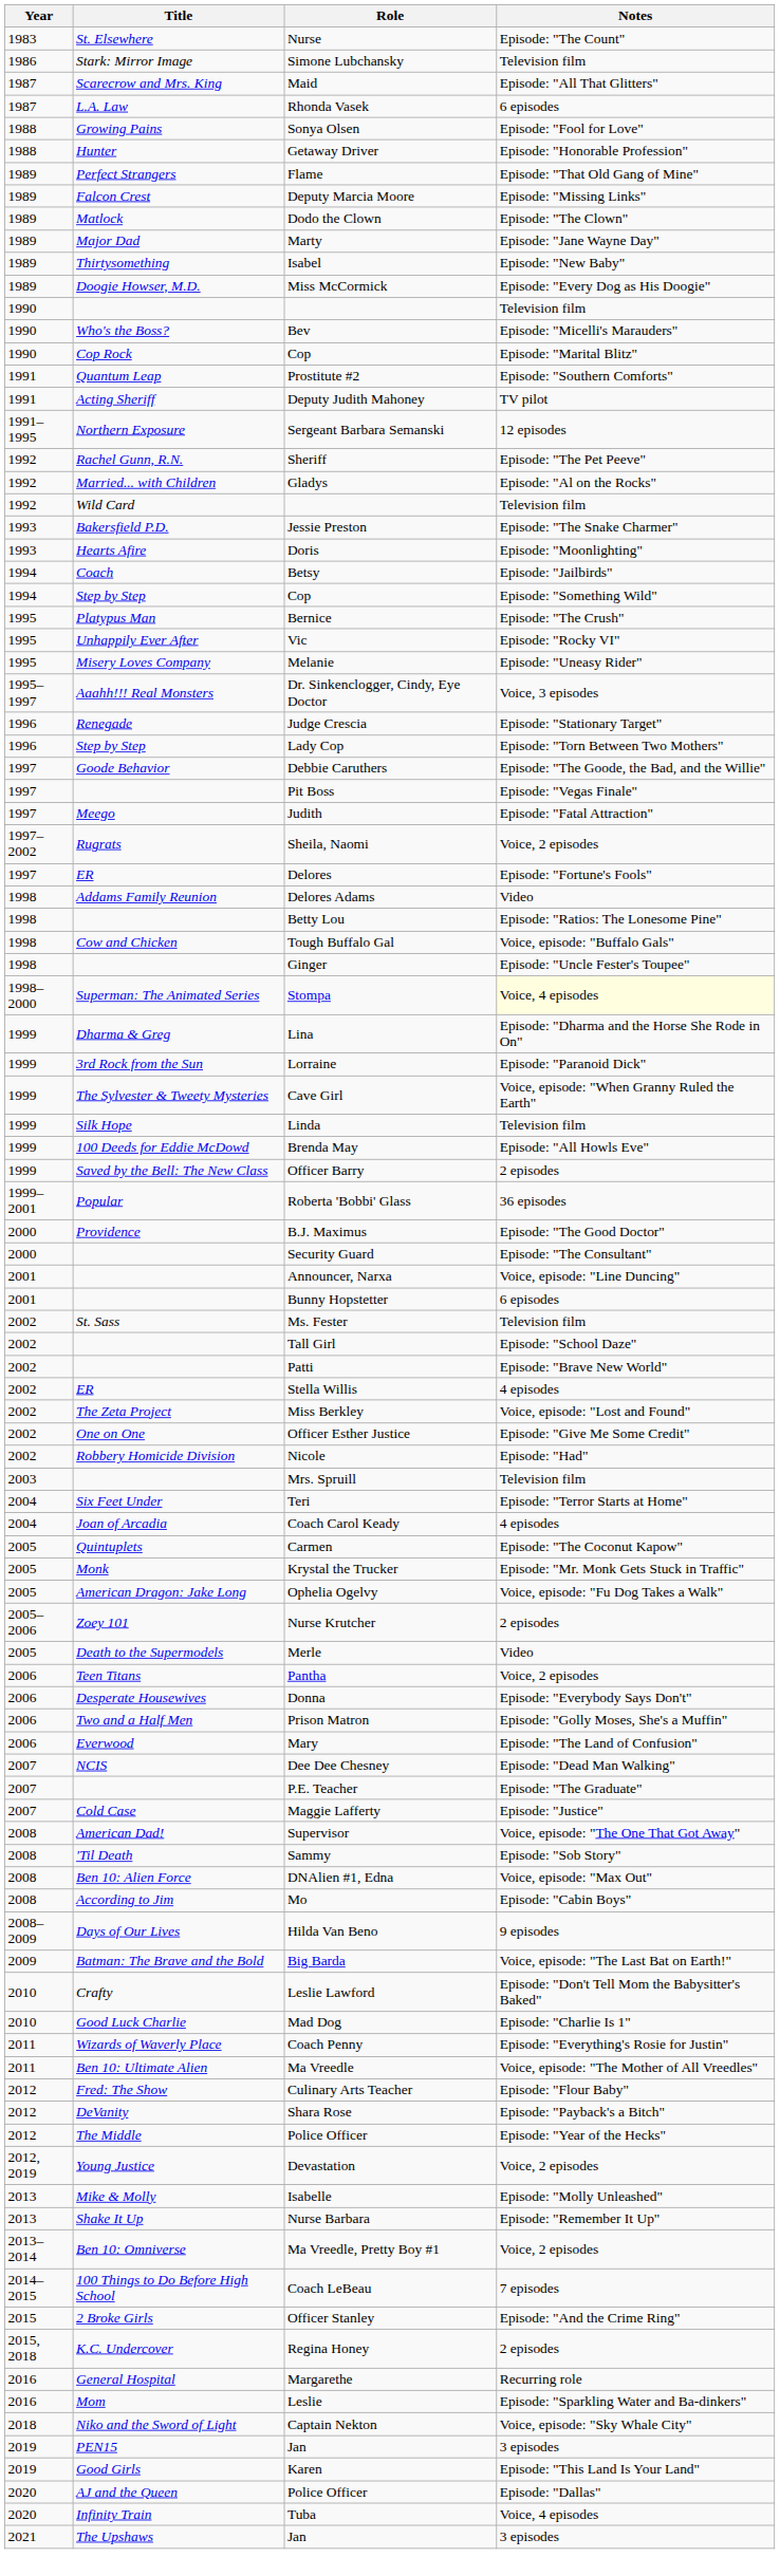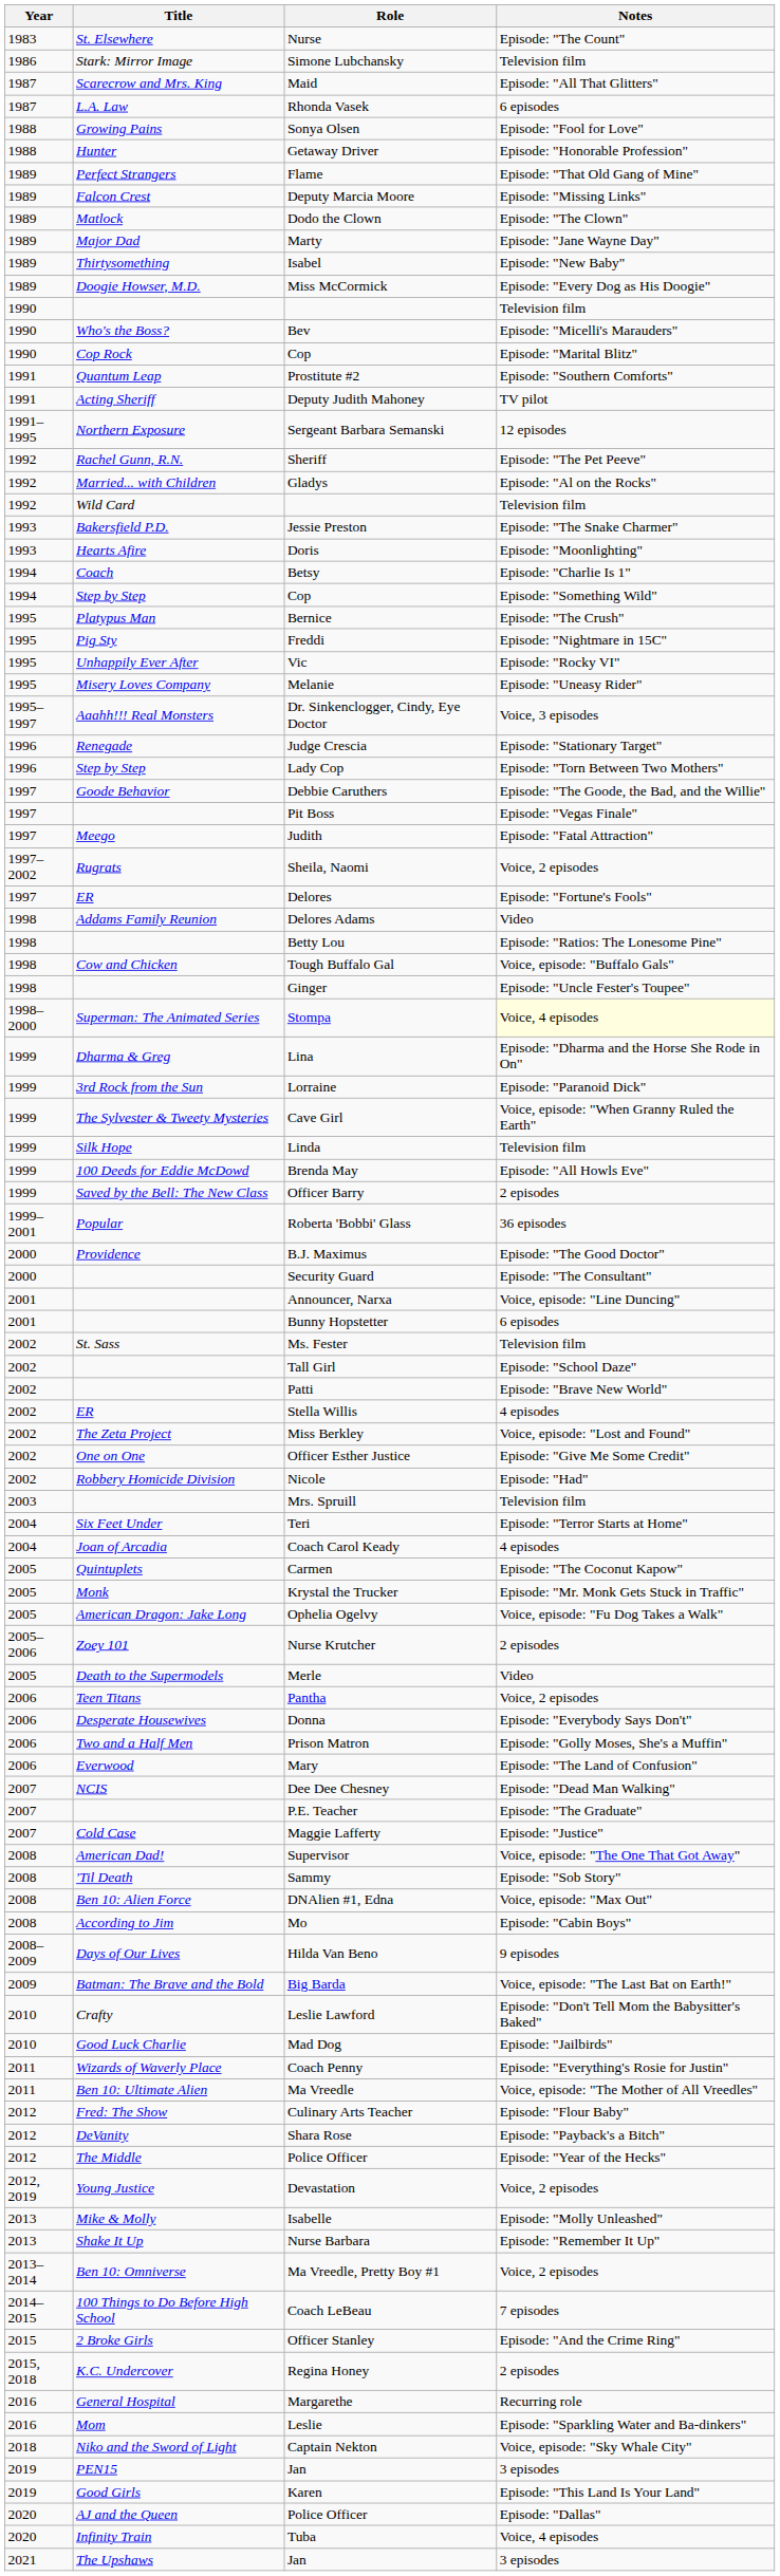Betsy | Notes: Episode: "Jailbirds" -> Episode: "Charlie Is 1"
+ row: 1995 | Pig Sty | Freddi | Episode: "Nightmare in 15C"
Mad Dog | Notes: Episode: "Charlie Is 1" -> Episode: "Jailbirds"
